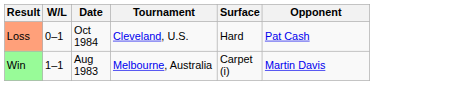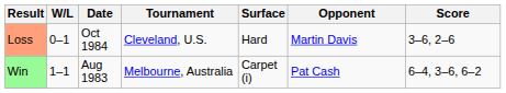+ column: Score | 3–6, 2–6 | 6–4, 3–6, 6–2
Loss | Opponent: Pat Cash -> Martin Davis
Win | Opponent: Martin Davis -> Pat Cash
